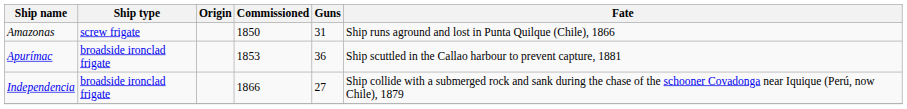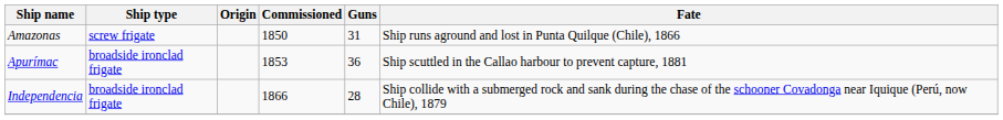Independencia | Guns: 27 -> 28
